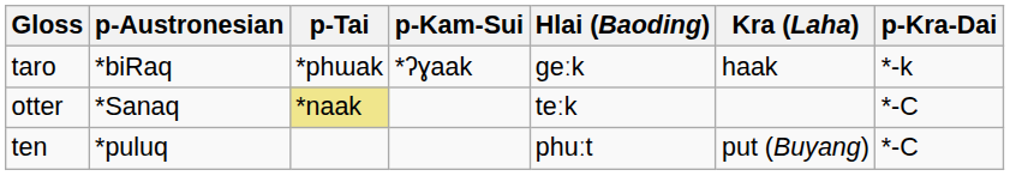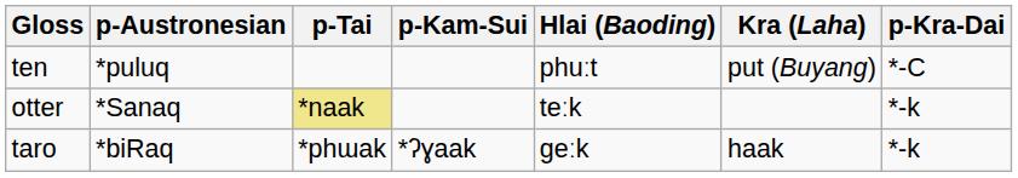rows swapped: taro <-> ten
otter | p-Kra-Dai: *-C -> *-k
